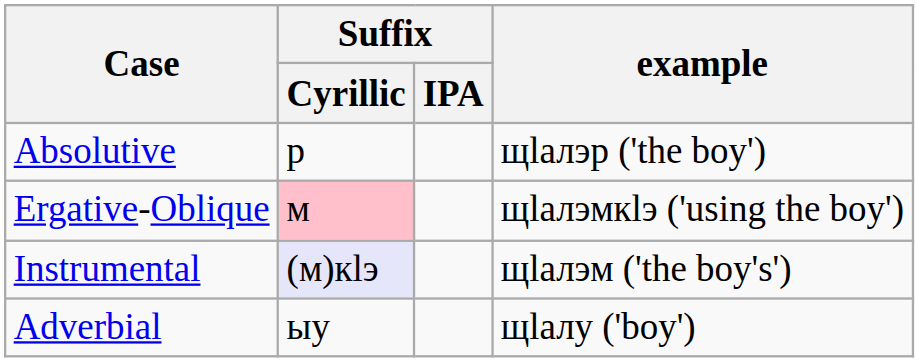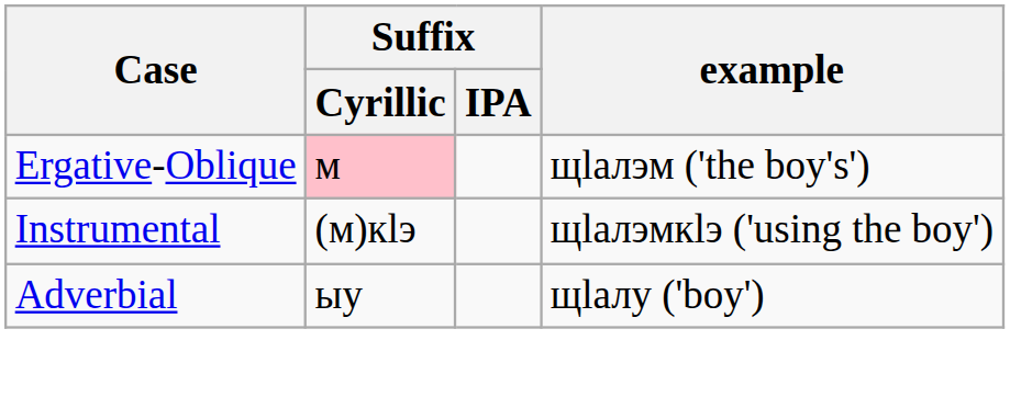- row: Absolutive | р | щӏалэр ('the boy')
Ergative-Oblique | example: щӏалэмкӏэ ('using the boy') -> щӏалэм ('the boy's')
Instrumental | Suffix / Cyrillic: lavender background -> no background
Instrumental | example: щӏалэм ('the boy's') -> щӏалэмкӏэ ('using the boy')
